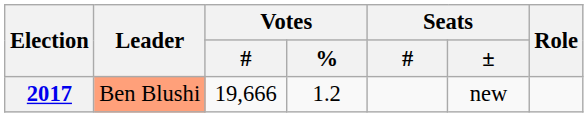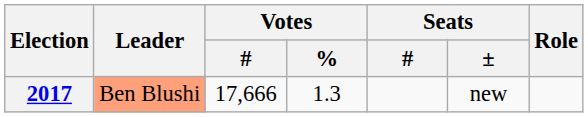2017 | Votes / #: 19,666 -> 17,666
2017 | Votes / %: 1.2 -> 1.3
